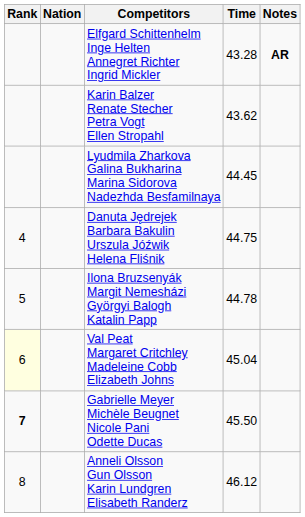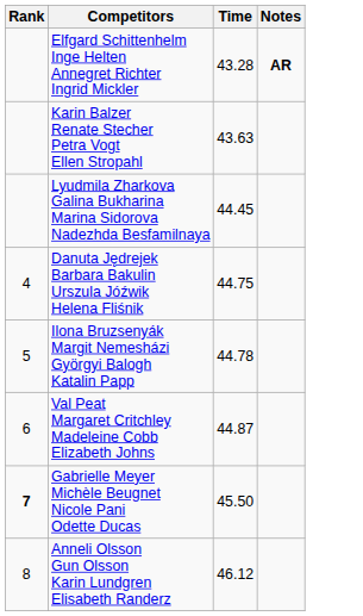- column: Nation
Karin Balzer Renate Stecher Petra Vogt Ellen Stropahl | Time: 43.62 -> 43.63
Val Peat Margaret Critchley Madeleine Cobb Elizabeth Johns | Rank: lightyellow background -> no background
Val Peat Margaret Critchley Madeleine Cobb Elizabeth Johns | Time: 45.04 -> 44.87
